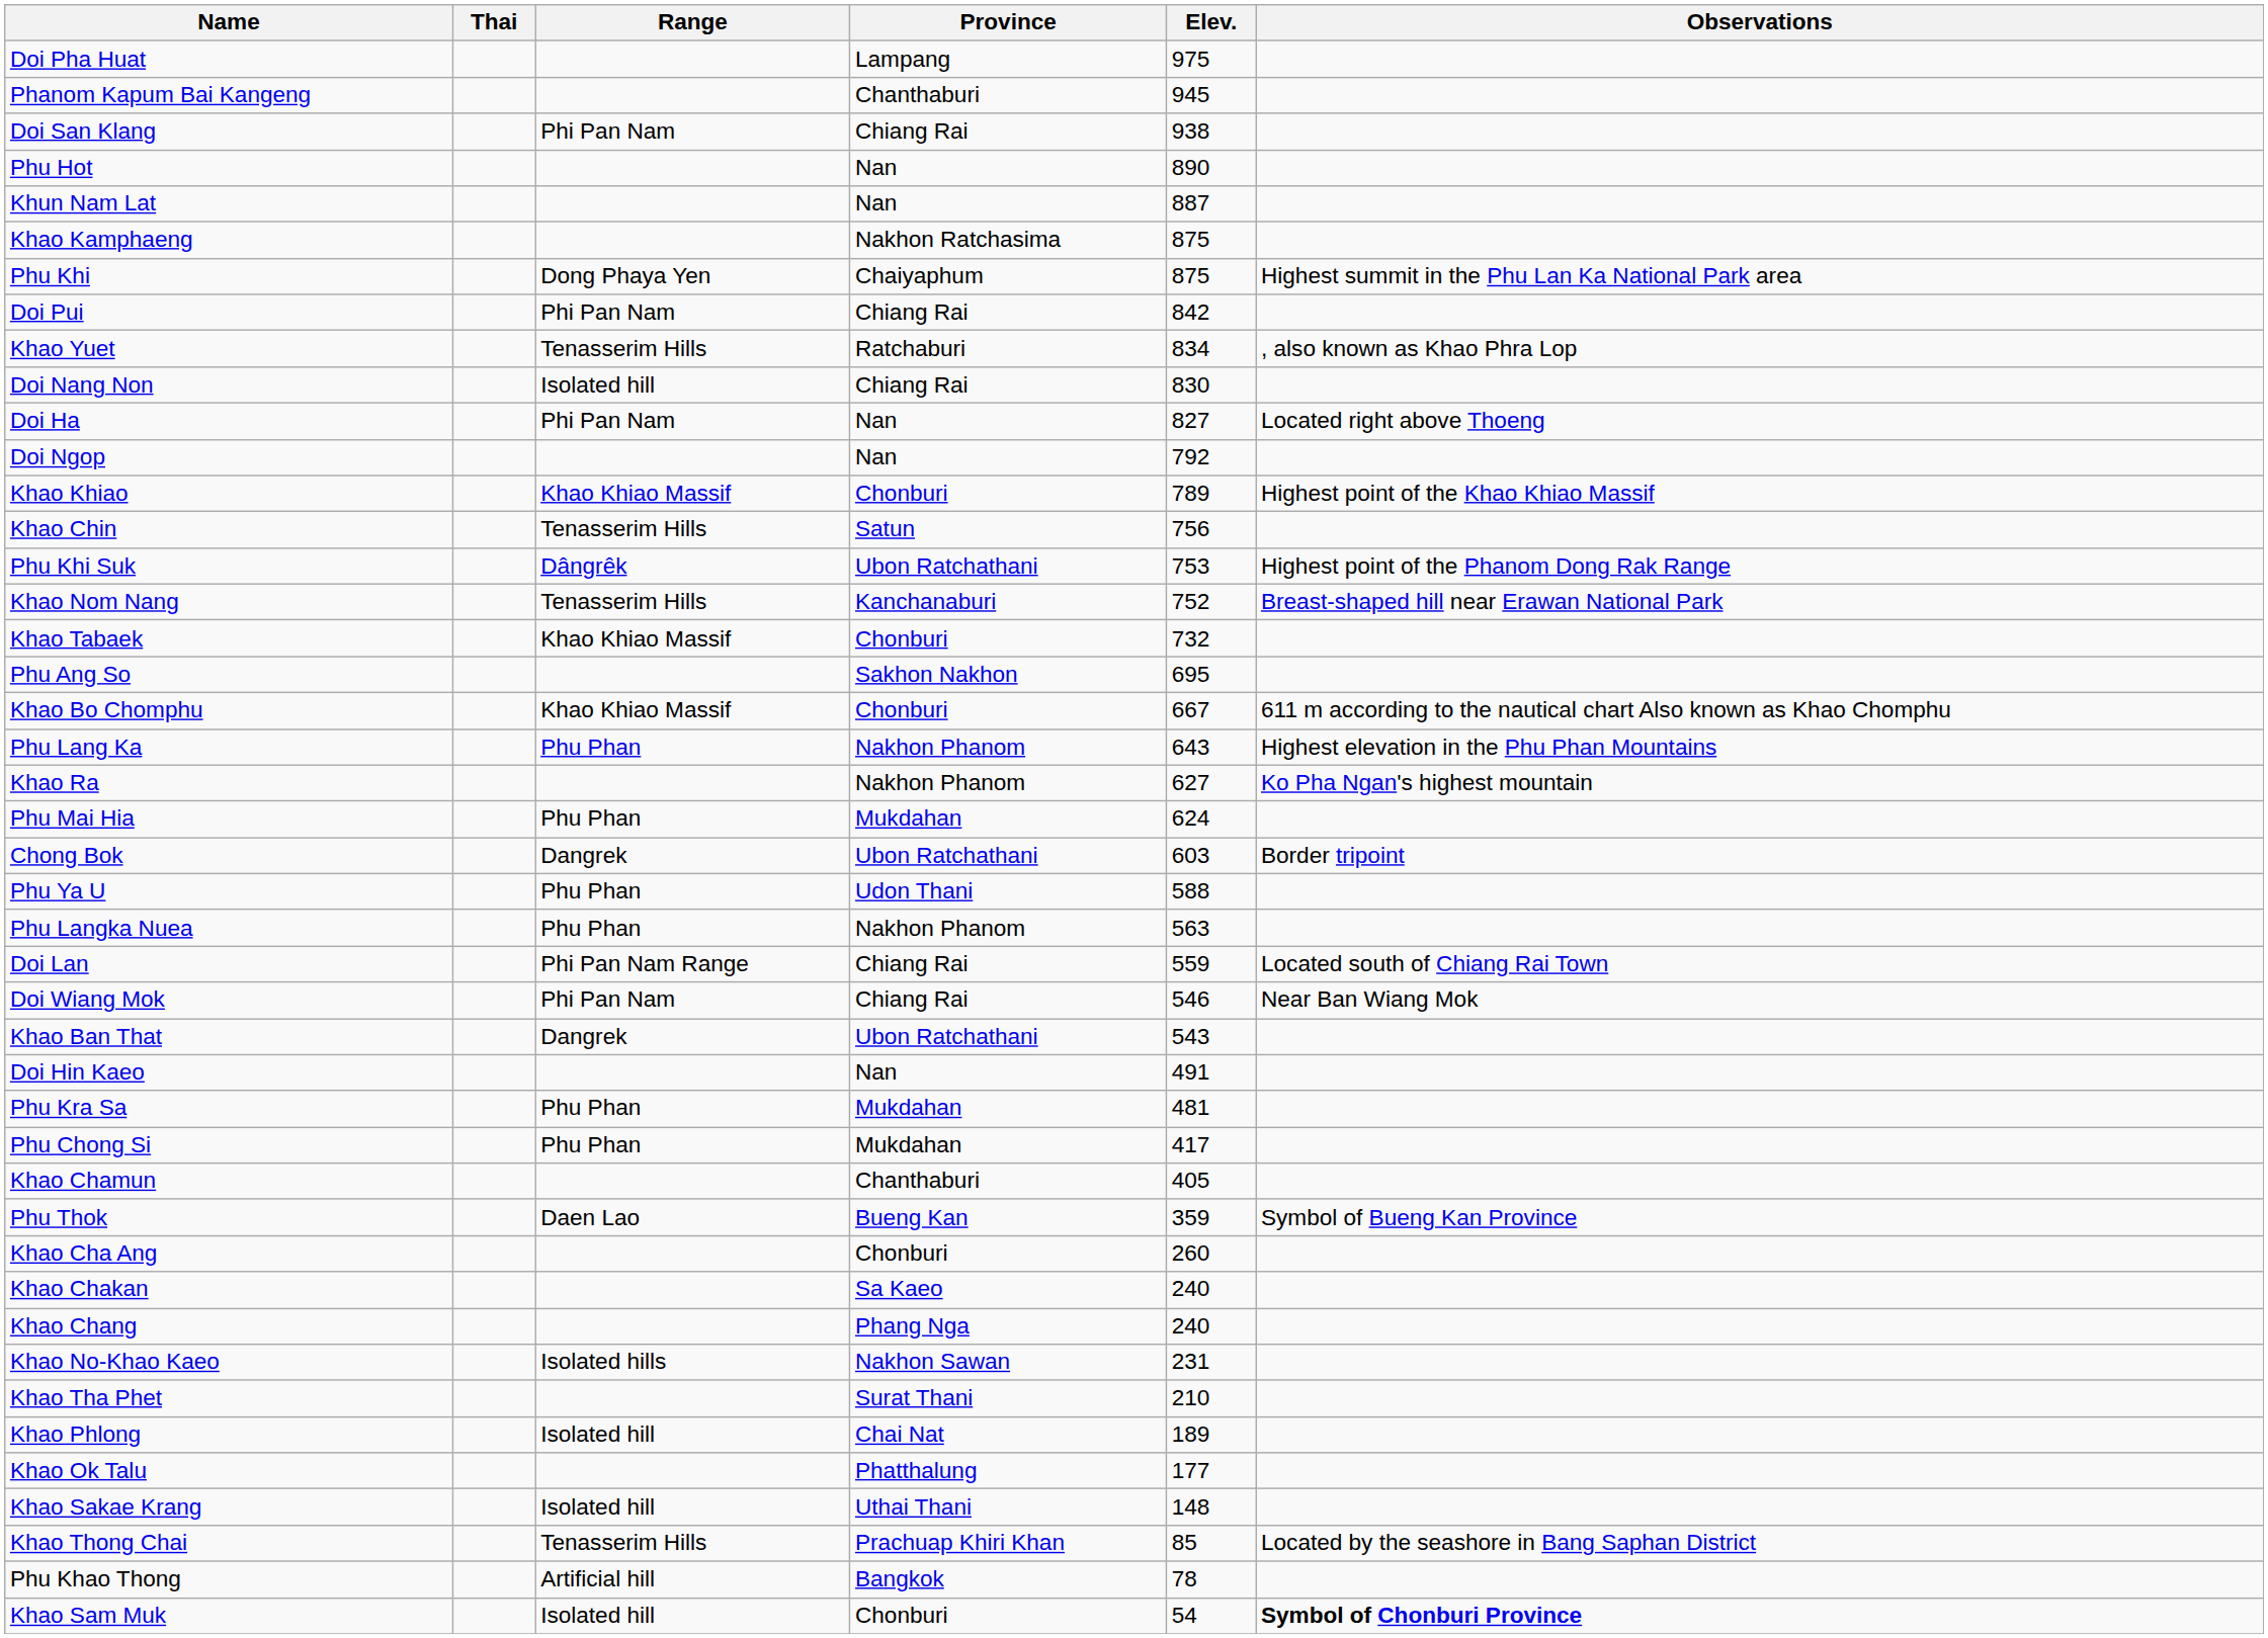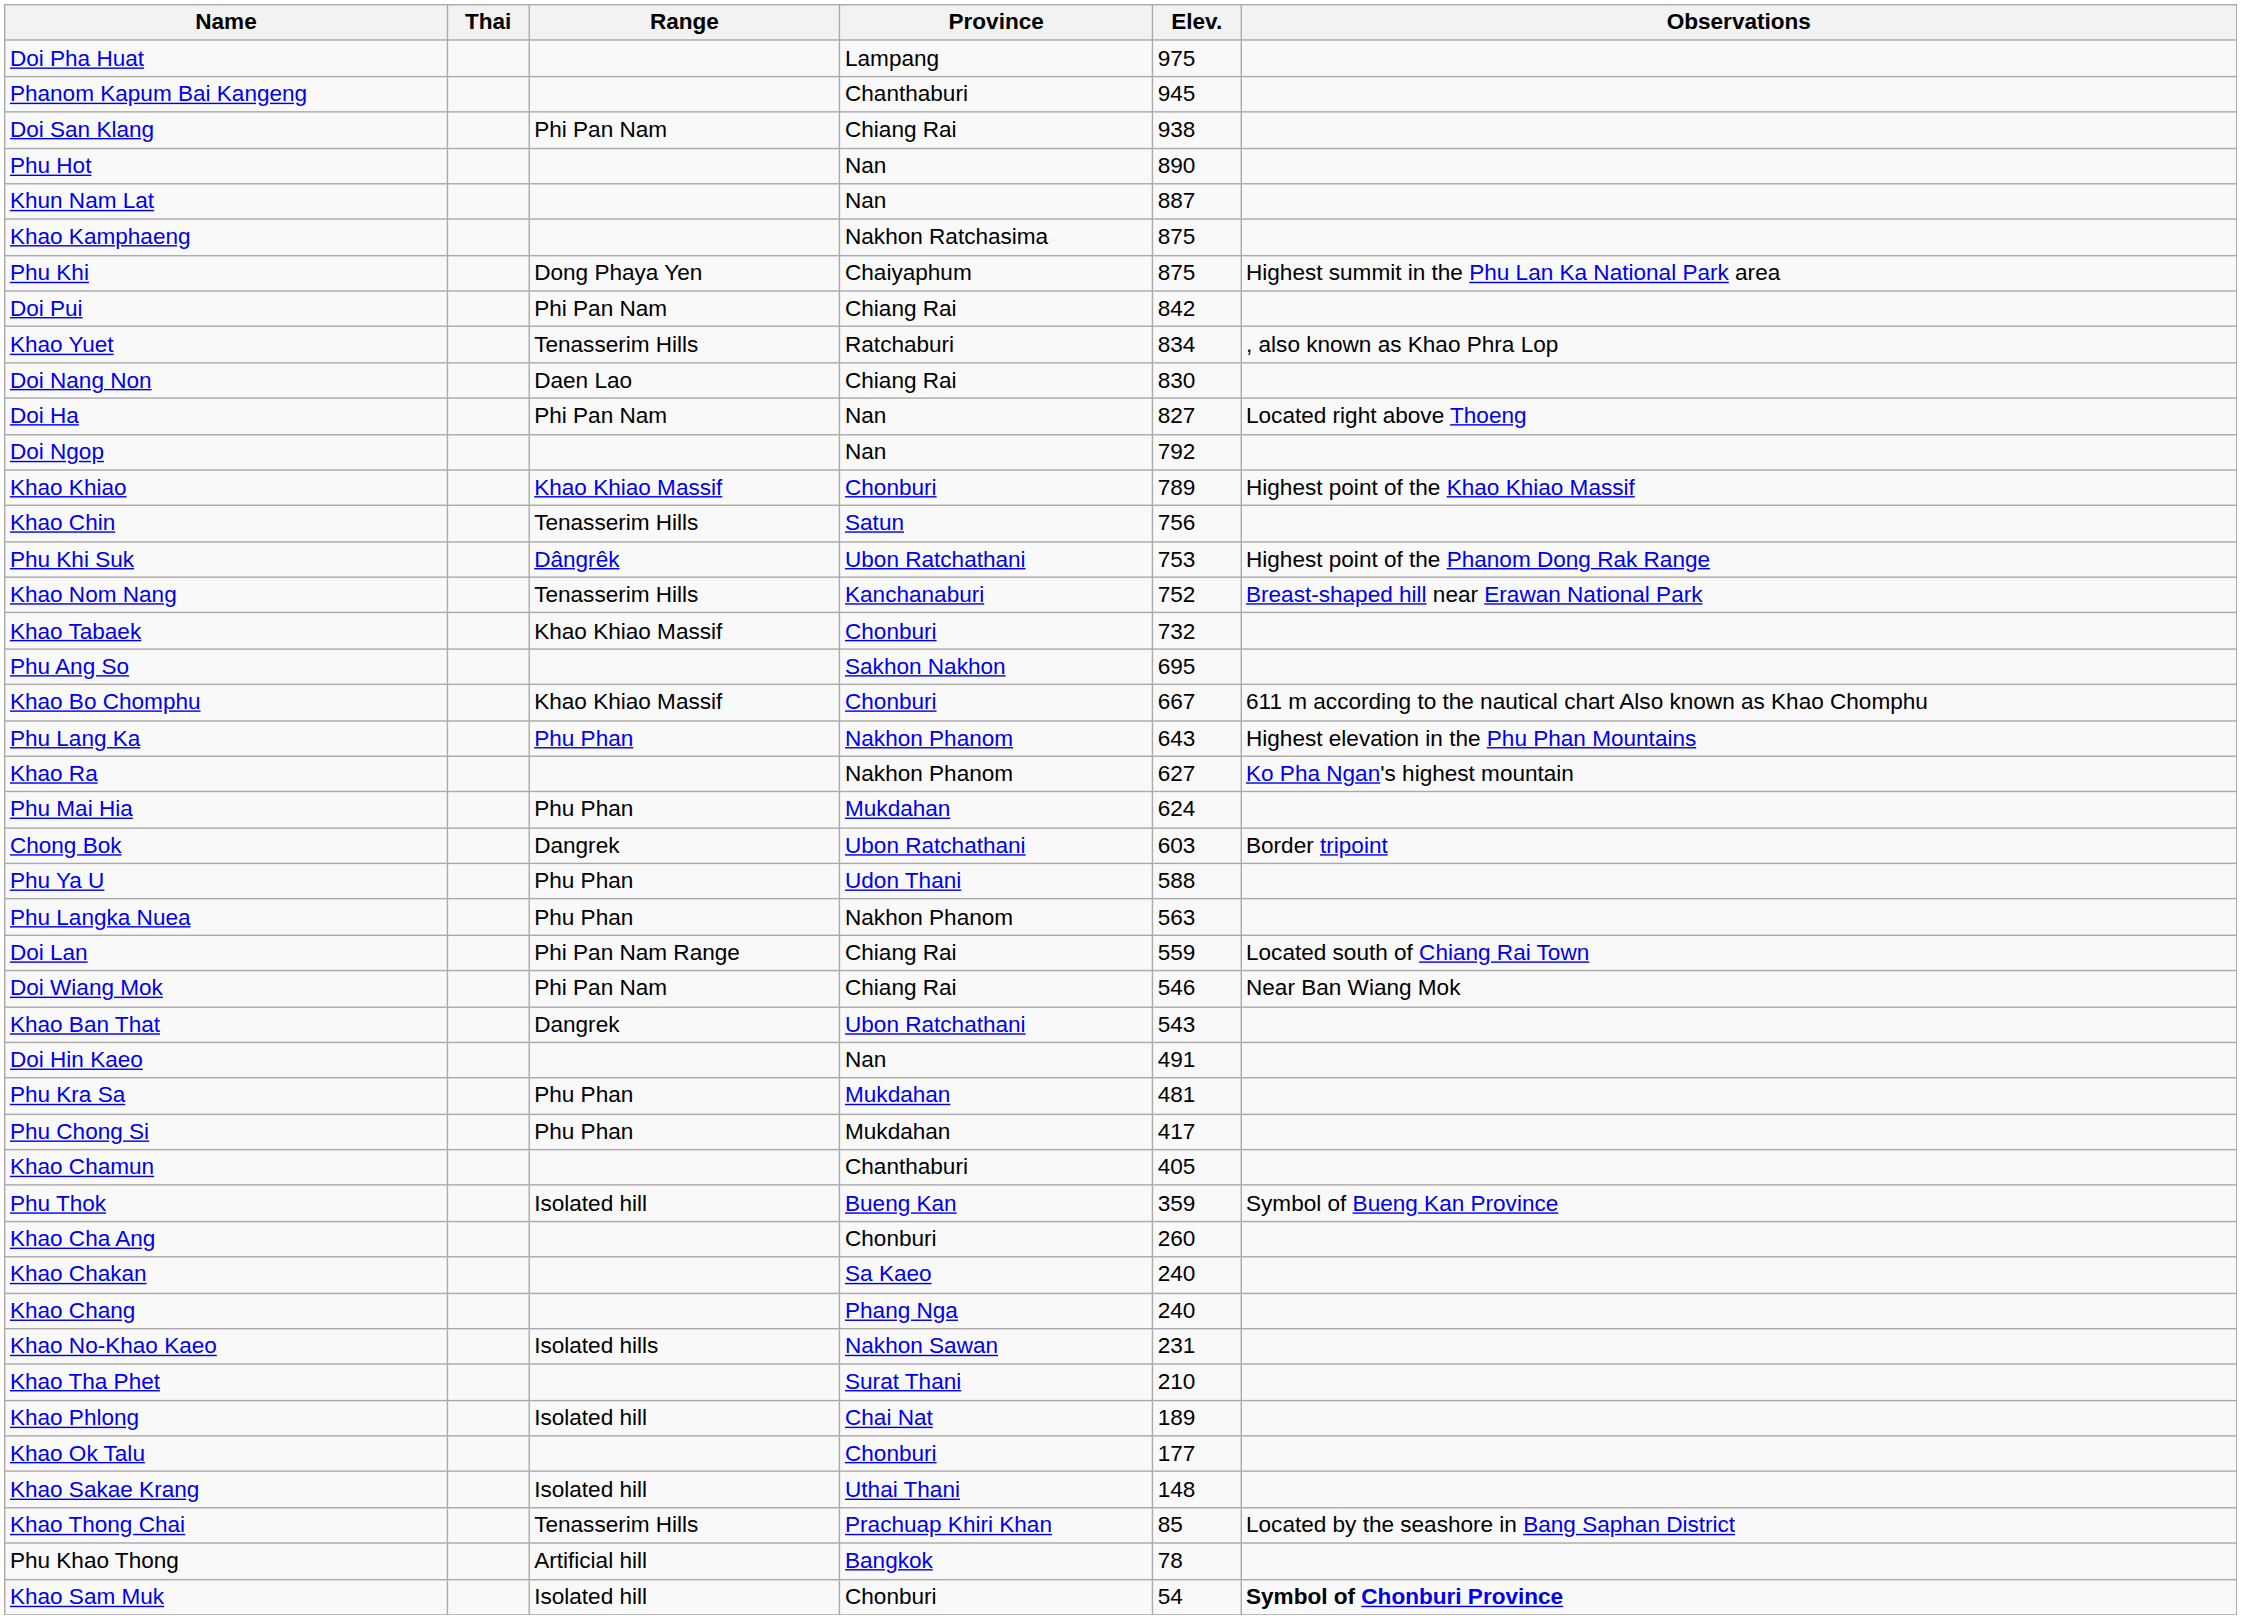Doi Nang Non | Range: Isolated hill -> Daen Lao
Phu Thok | Range: Daen Lao -> Isolated hill
Khao Ok Talu | Province: Phatthalung -> Chonburi
